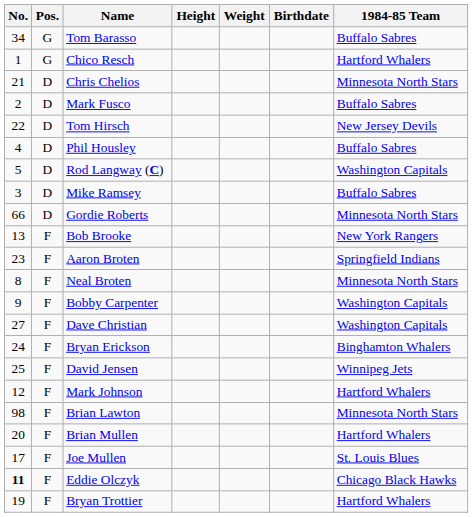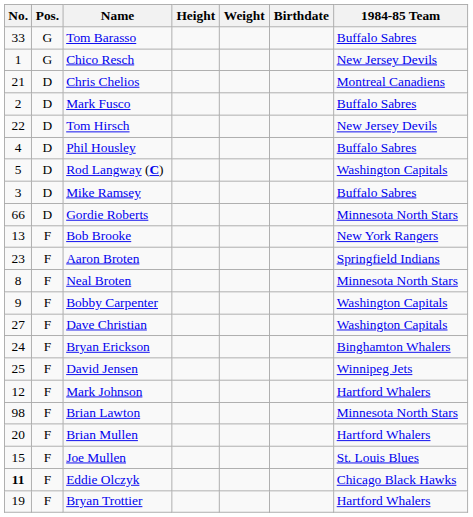Tom Barasso | No.: 34 -> 33
Chico Resch | 1984-85 Team: Hartford Whalers -> New Jersey Devils
Chris Chelios | 1984-85 Team: Minnesota North Stars -> Montreal Canadiens
Joe Mullen | No.: 17 -> 15
